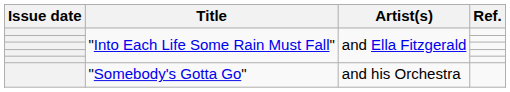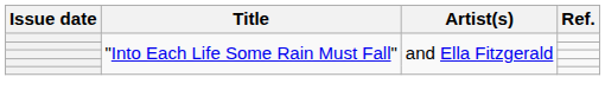- row: "Somebody's Gotta Go" | and his Orchestra
